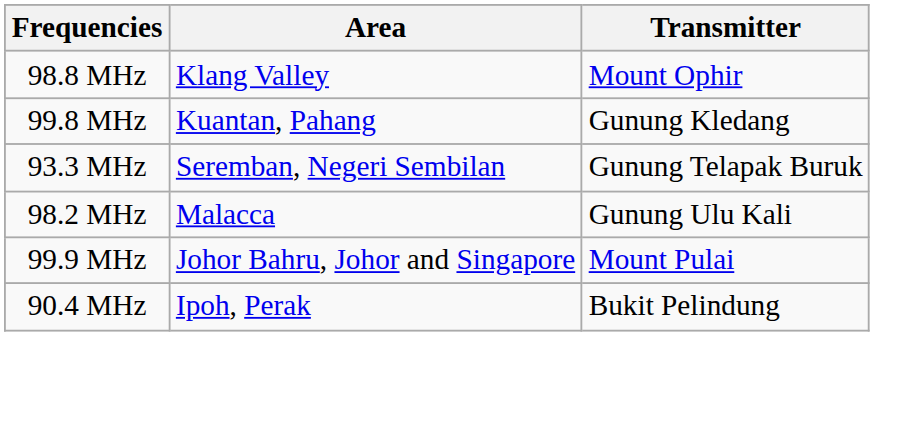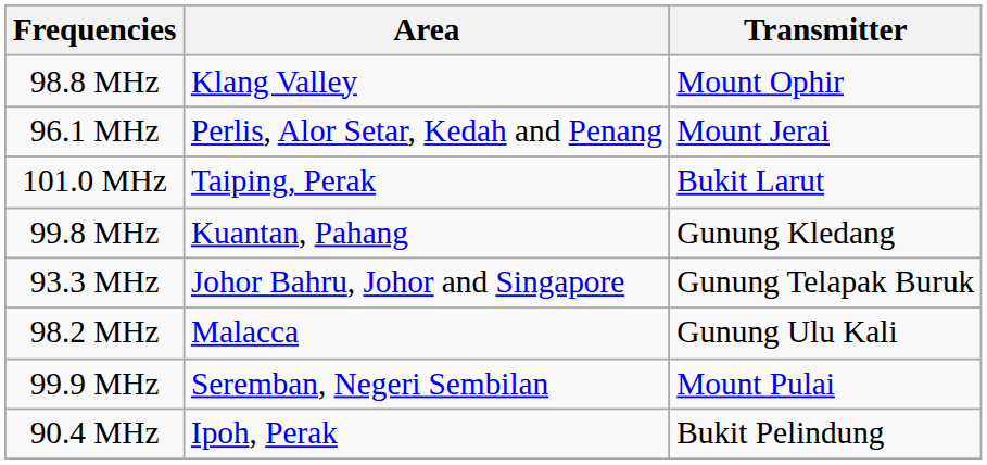+ row: 96.1 MHz | Perlis, Alor Setar, Kedah and Penang | Mount Jerai
+ row: 101.0 MHz | Taiping, Perak | Bukit Larut
93.3 MHz | Area: Seremban, Negeri Sembilan -> Johor Bahru, Johor and Singapore
99.9 MHz | Area: Johor Bahru, Johor and Singapore -> Seremban, Negeri Sembilan
